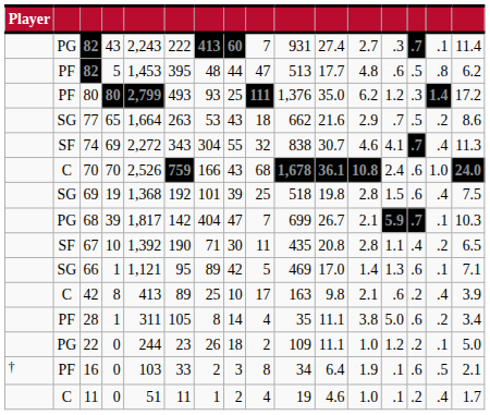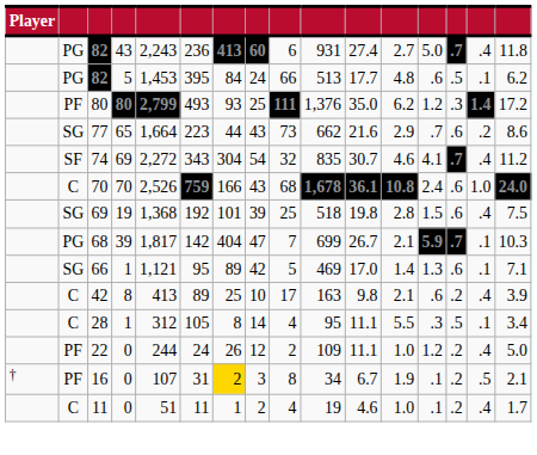82 / 43 | column 6: 222 -> 236
82 / 43 | column 9: 7 -> 6
82 / 43 | column 13: .3 -> 5.0
82 / 43 | column 15: .1 -> .4
82 / 43 | column 16: 11.4 -> 11.8
82 / 5 | column 2: PF -> PG
82 / 5 | column 7: 48 -> 84
82 / 5 | column 8: 44 -> 24
82 / 5 | column 9: 47 -> 66
82 / 5 | column 15: .8 -> .1
77 | column 6: 263 -> 223
77 | column 7: 53 -> 44
77 | column 9: 18 -> 73
77 | column 14: .5 -> .6
74 | column 8: 55 -> 54
74 | column 10: 838 -> 835
74 | column 16: 11.3 -> 11.2
- row: SF | 67 | 10 | 1,392 | 190 | 71 | 30 | 11 | 435 | 20.8 | 2.8 | 1.1 | .4 | .2 | 6.5
28 | column 2: PF -> C
28 | column 5: 311 -> 312
28 | column 10: 35 -> 95
28 | column 12: 3.8 -> 5.5
28 | column 13: 5.0 -> .3
28 | column 14: .6 -> .5
28 | column 15: .2 -> .1
22 | column 2: PG -> PF
22 | column 6: 23 -> 24
22 | column 8: 18 -> 12
22 | column 15: .1 -> .4
16 | column 5: 103 -> 107
16 | column 6: 33 -> 31
16 | column 7: no background -> gold background
16 | column 11: 6.4 -> 6.7
16 | column 14: .6 -> .2
